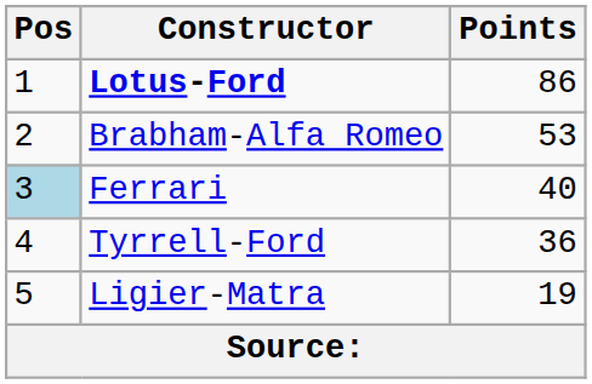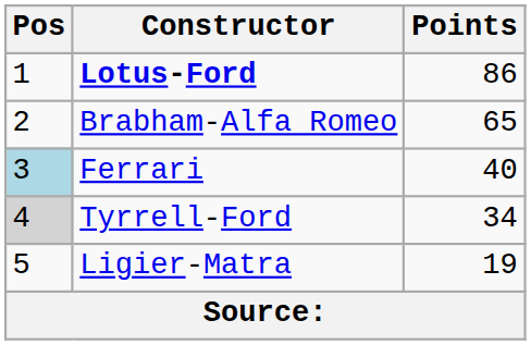Brabham-Alfa Romeo | Points: 53 -> 65
Tyrrell-Ford | Pos: no background -> lightgrey background
Tyrrell-Ford | Points: 36 -> 34
